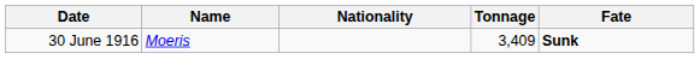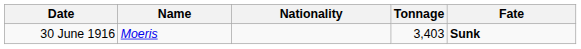30 June 1916 | Tonnage: 3,409 -> 3,403
